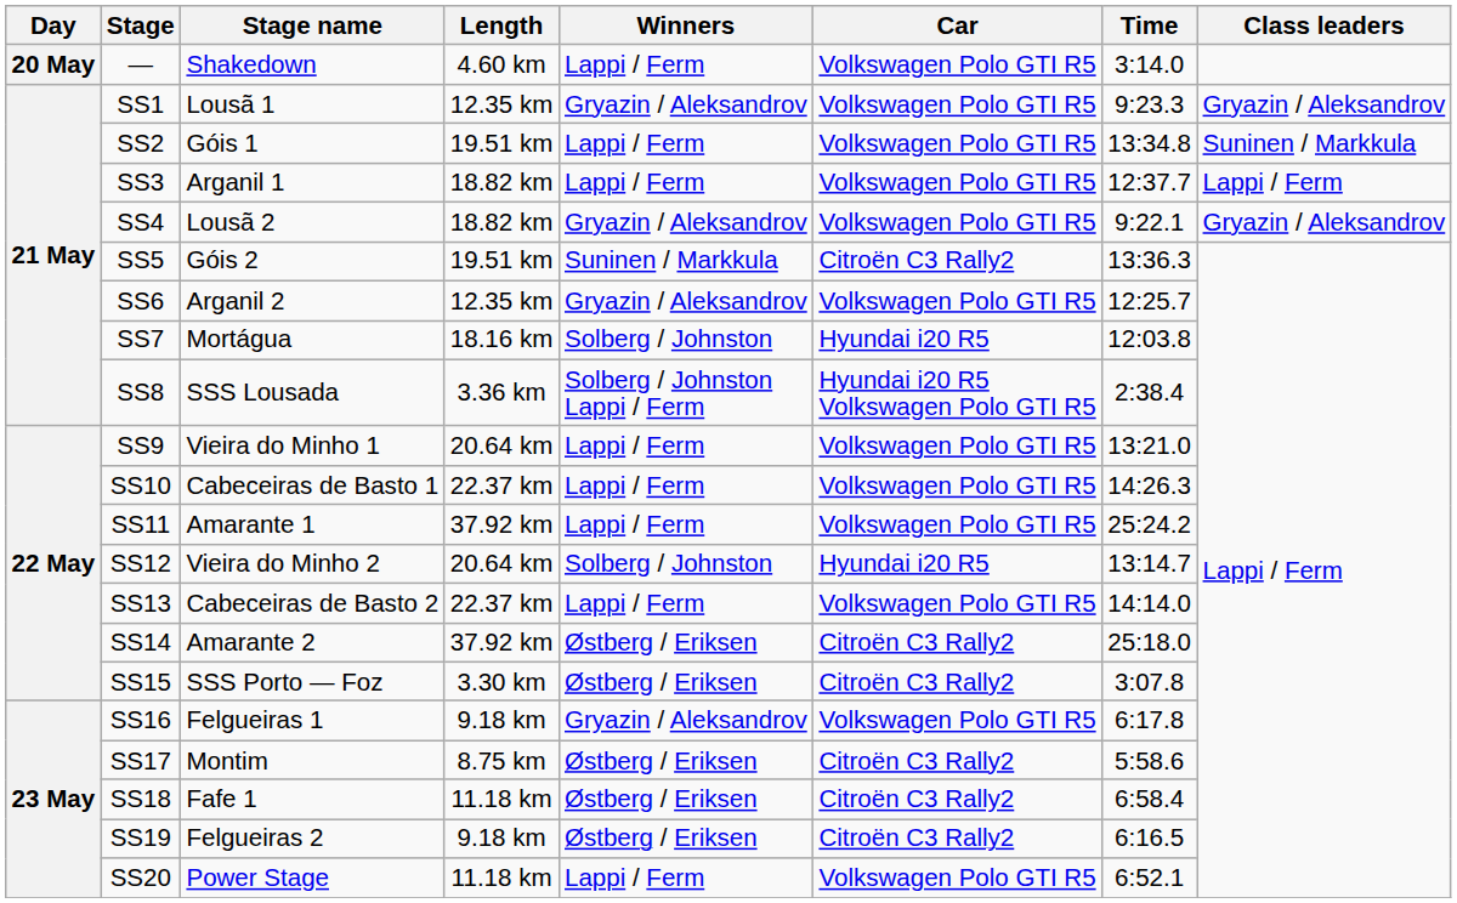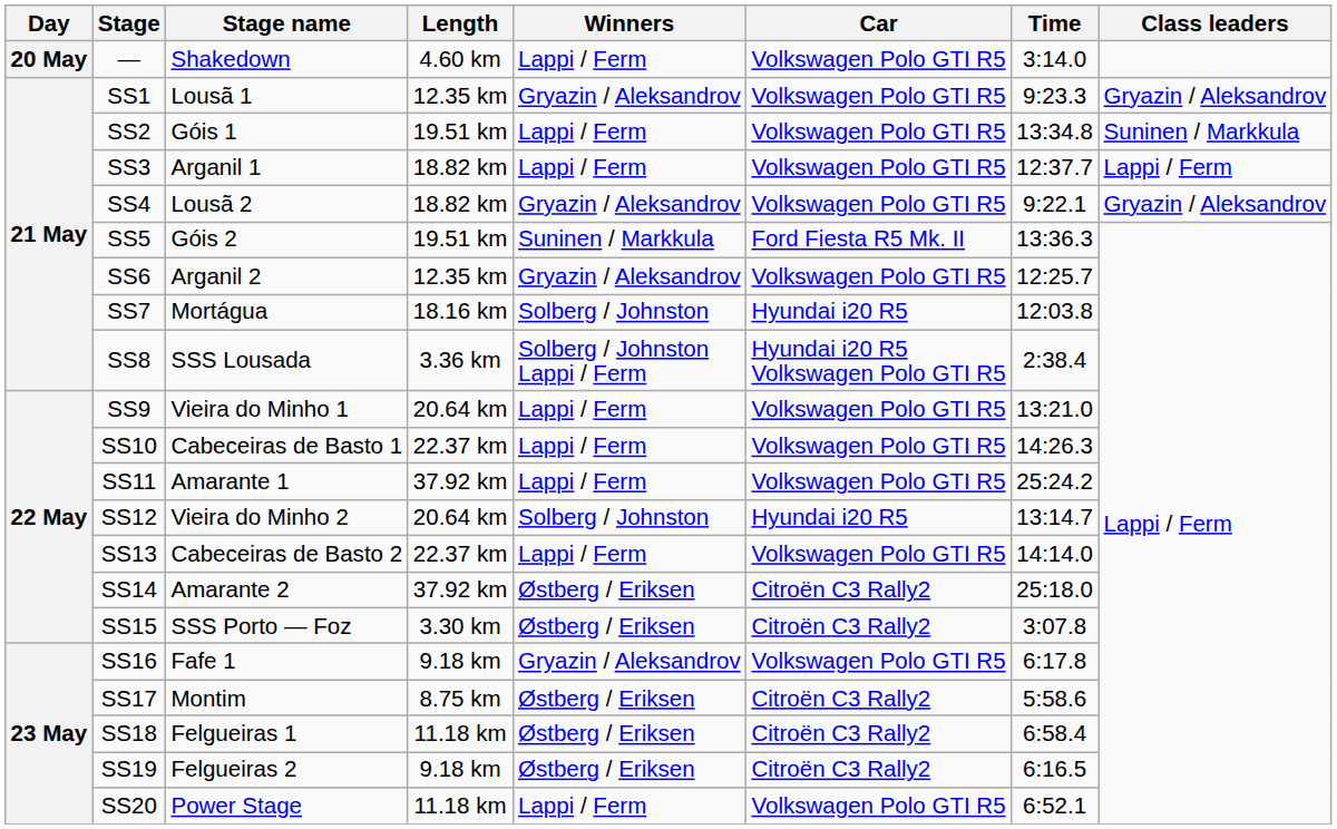SS5 | Car: Citroën C3 Rally2 -> Ford Fiesta R5 Mk. II
SS16 | Stage name: Felgueiras 1 -> Fafe 1
SS18 | Stage name: Fafe 1 -> Felgueiras 1
